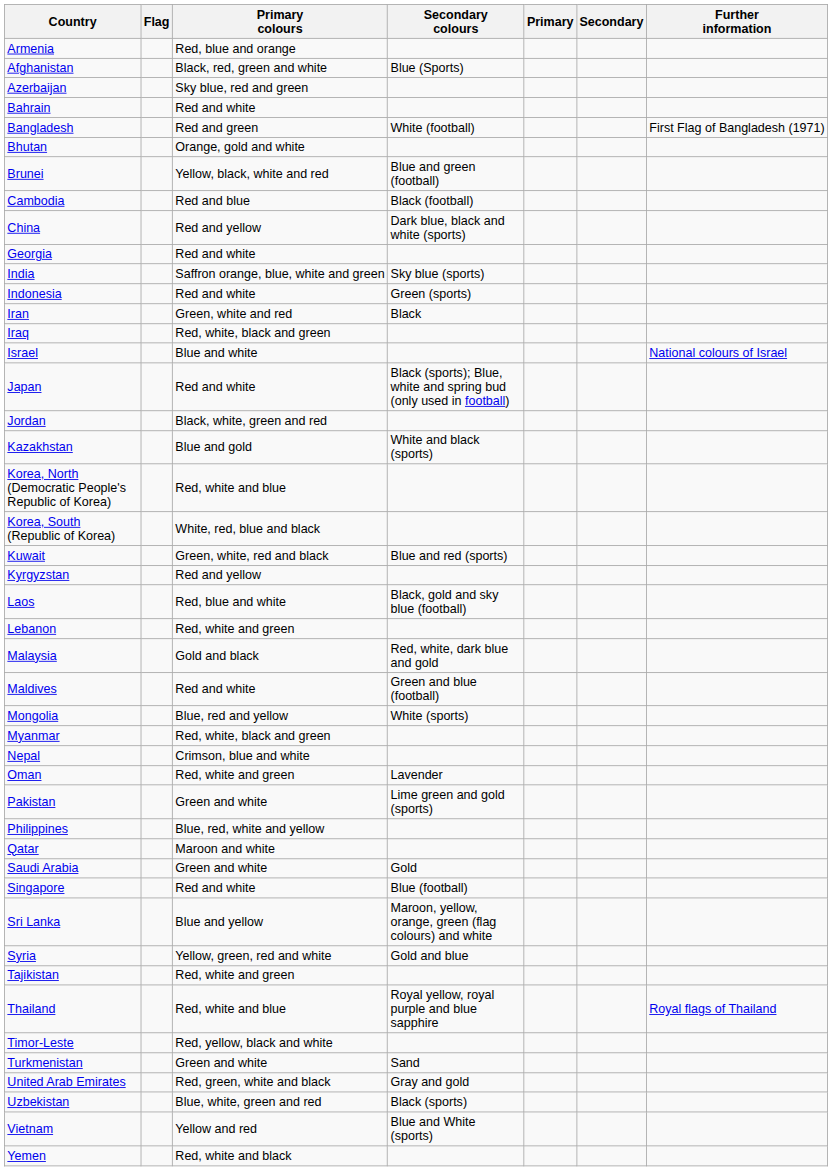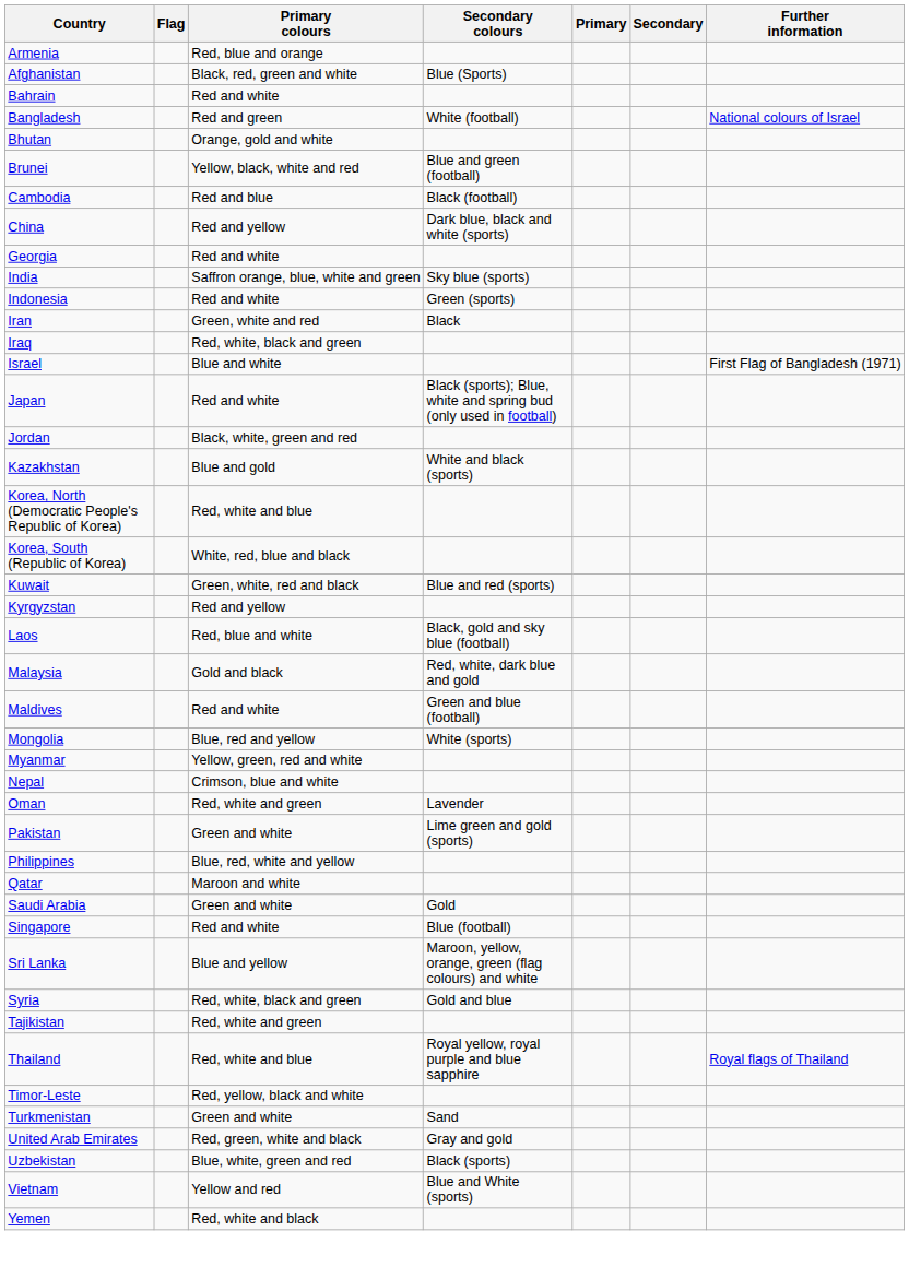- row: Azerbaijan | Sky blue, red and green
Bangladesh | Further information: First Flag of Bangladesh (1971) -> National colours of Israel
Israel | Further information: National colours of Israel -> First Flag of Bangladesh (1971)
- row: Lebanon | Red, white and green
Myanmar | Primary colours: Red, white, black and green -> Yellow, green, red and white
Syria | Primary colours: Yellow, green, red and white -> Red, white, black and green
